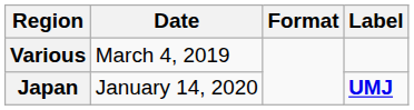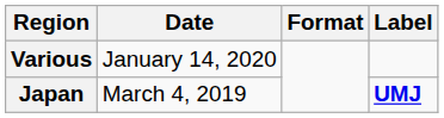Various | Date: March 4, 2019 -> January 14, 2020
Japan | Date: January 14, 2020 -> March 4, 2019
